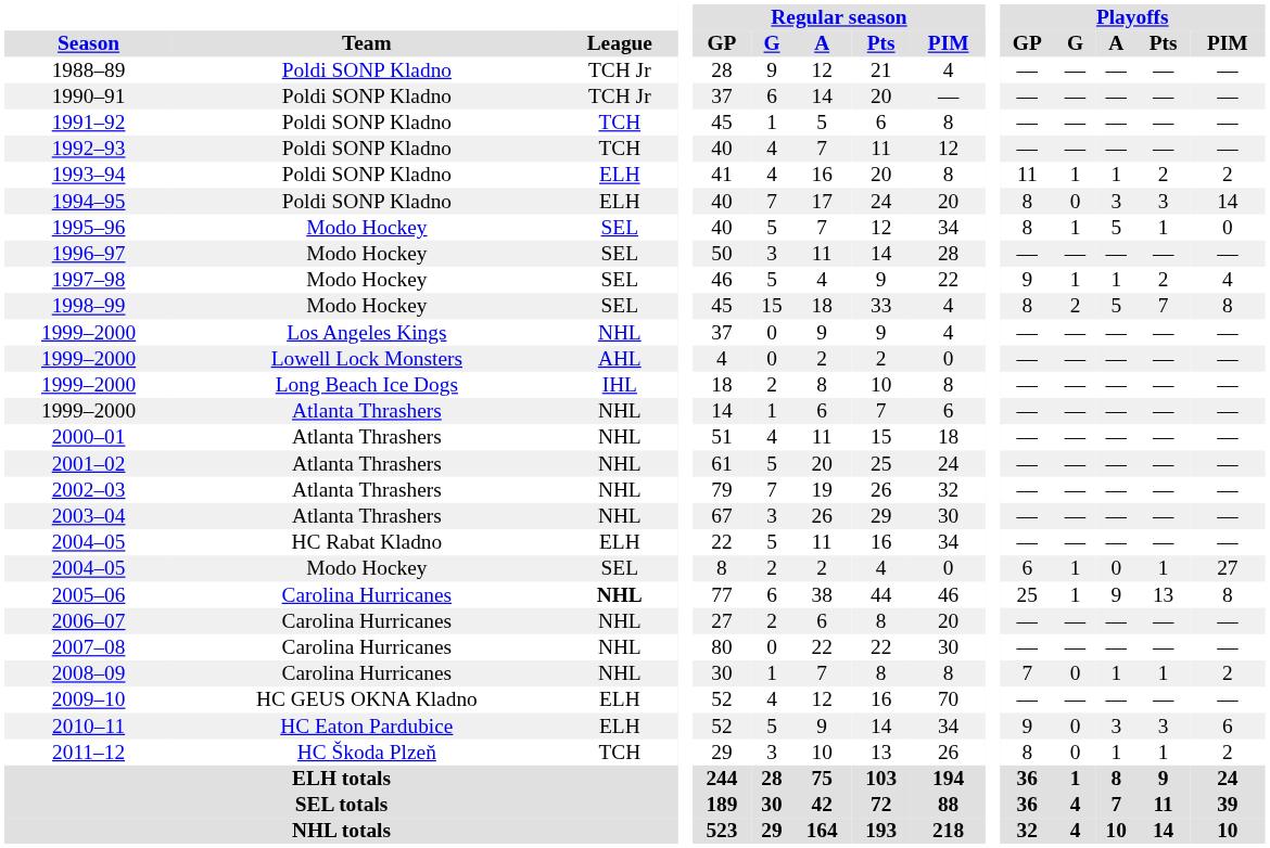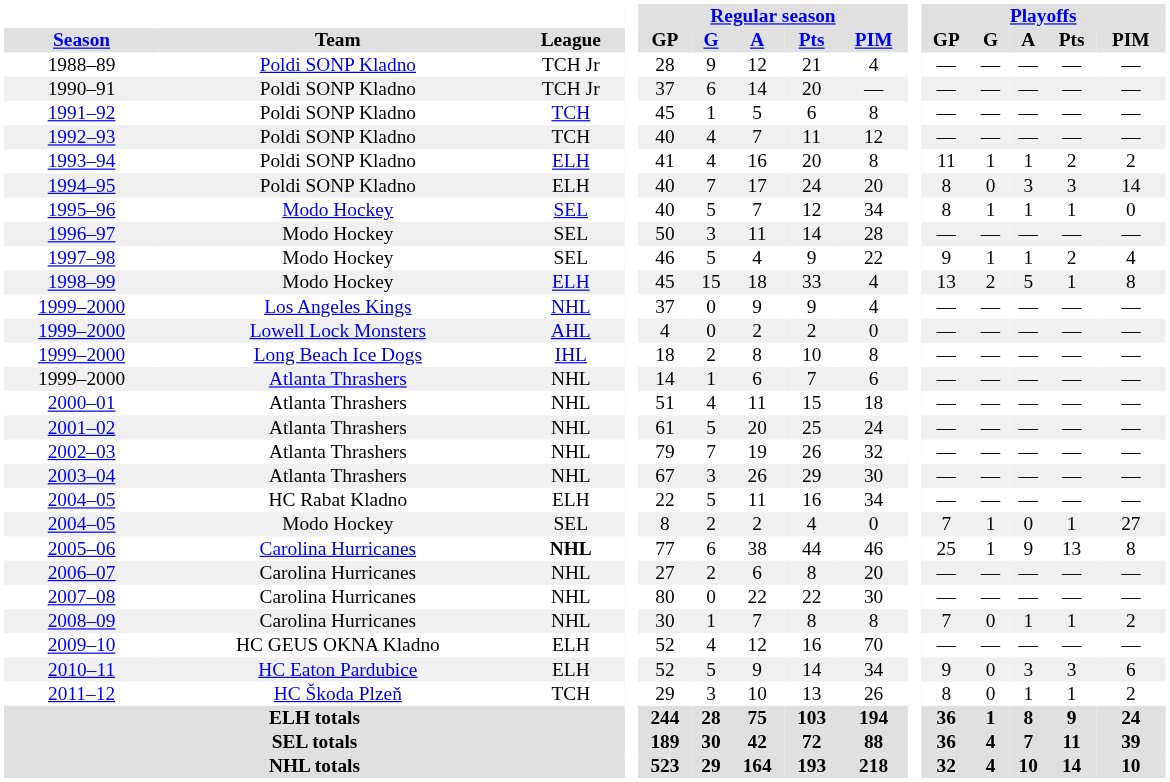1995–96 | Playoffs / A: 5 -> 1
1998–99 | League: SEL -> ELH
1998–99 | Playoffs / GP: 8 -> 13
1998–99 | Playoffs / Pts: 7 -> 1
2004–05 / Modo Hockey | Playoffs / GP: 6 -> 7
